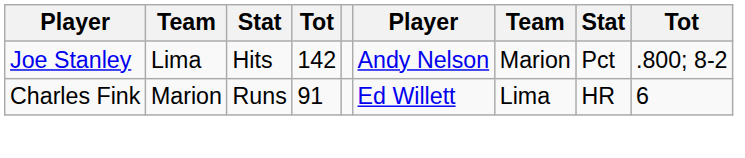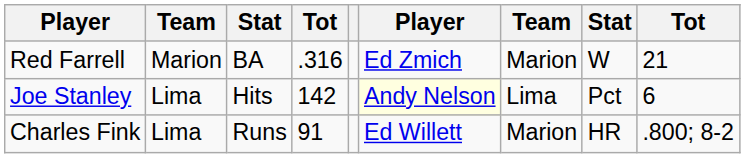+ row: Red Farrell | Marion | BA | .316 | Ed Zmich | Marion | W | 21
Joe Stanley | column 6: no background -> lightyellow background
Joe Stanley | column 7: Marion -> Lima
Joe Stanley | column 9: .800; 8-2 -> 6
Charles Fink | column 2: Marion -> Lima
Charles Fink | column 7: Lima -> Marion
Charles Fink | column 9: 6 -> .800; 8-2
